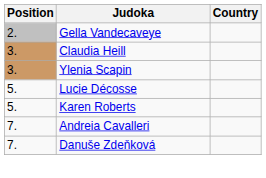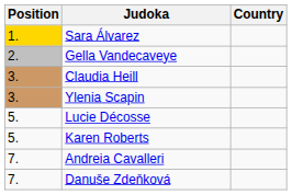+ row: 1. | Sara Álvarez
